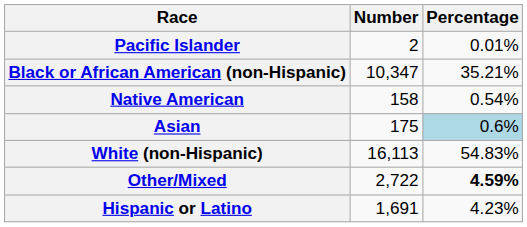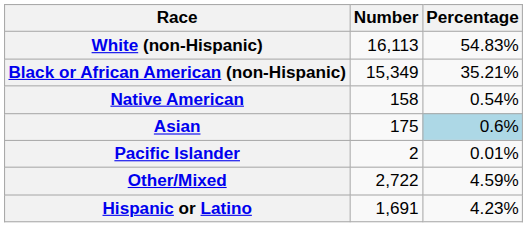rows swapped: White (non-Hispanic) <-> Pacific Islander
Black or African American (non-Hispanic) | Number: 10,347 -> 15,349
Other/Mixed | Percentage: bold -> normal
